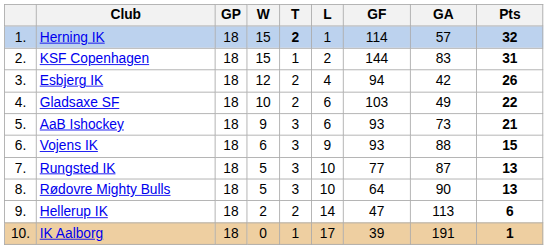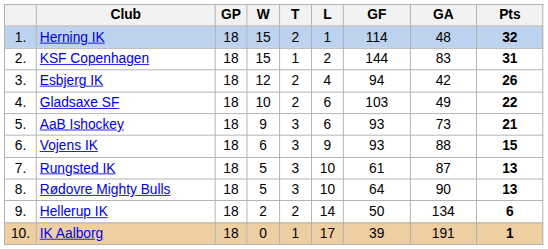Herning IK | T: bold -> normal
Herning IK | GA: 57 -> 48
Rungsted IK | GF: 77 -> 61
Hellerup IK | GF: 47 -> 50
Hellerup IK | GA: 113 -> 134
